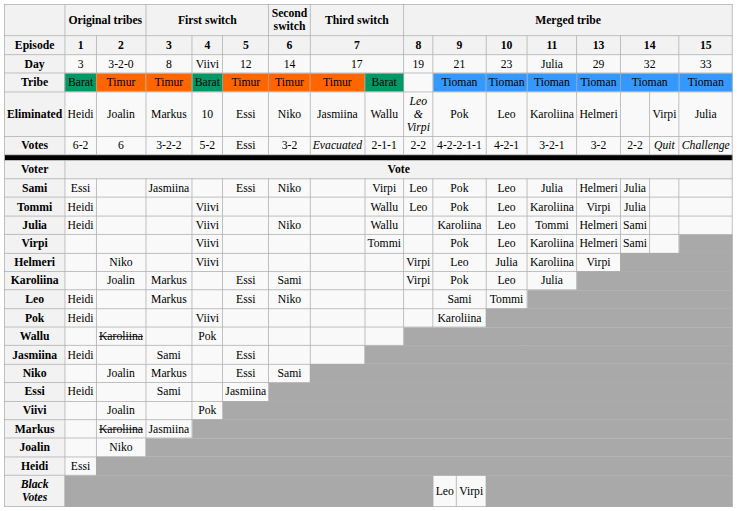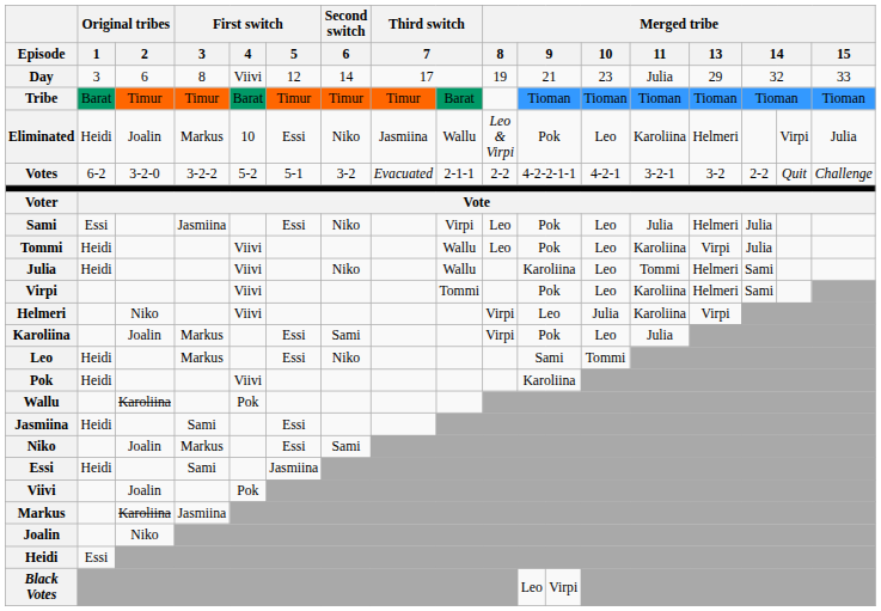Day | Original tribes / 2: 3-2-0 -> 6
Votes | Original tribes / 2: 6 -> 3-2-0
Votes | First switch / 5: Essi -> 5-1
